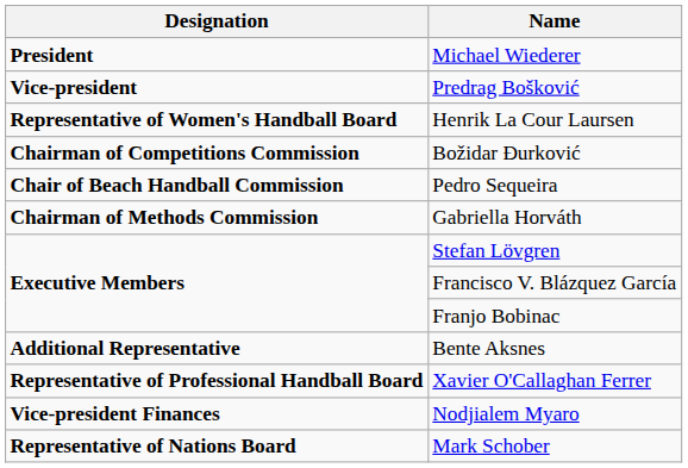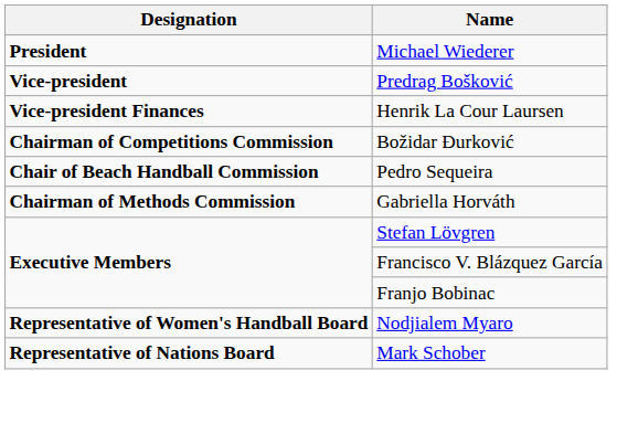Henrik La Cour Laursen | Designation: Representative of Women's Handball Board -> Vice-president Finances
- row: Additional Representative | Bente Aksnes
- row: Representative of Professional Handball Board | Xavier O'Callaghan Ferrer
Nodjialem Myaro | Designation: Vice-president Finances -> Representative of Women's Handball Board
